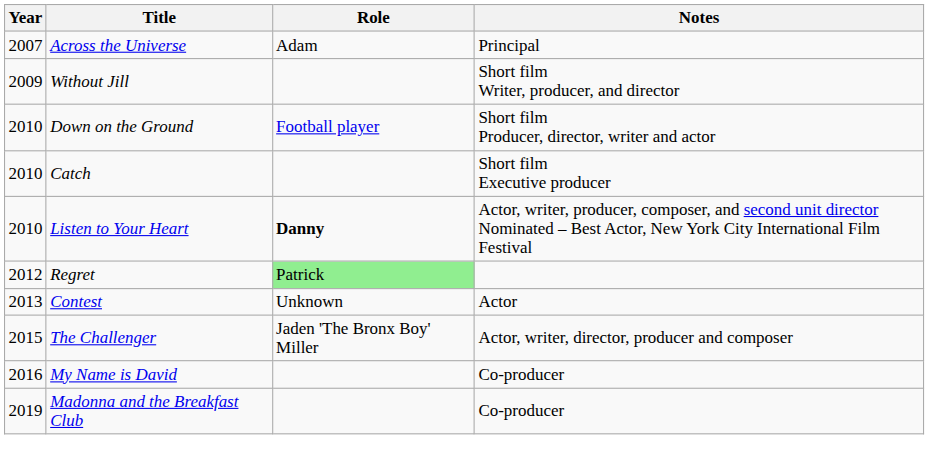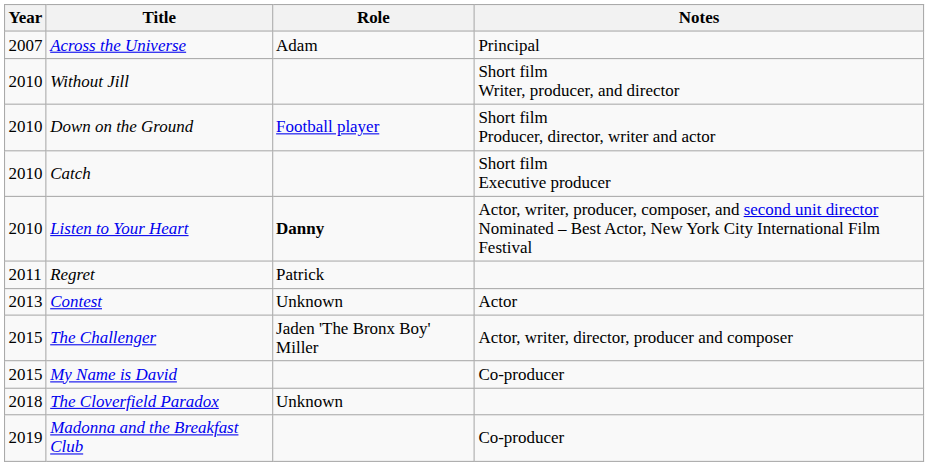Without Jill | Year: 2009 -> 2010
Regret | Year: 2012 -> 2011
Regret | Role: lightgreen background -> no background
My Name is David | Year: 2016 -> 2015
+ row: 2018 | The Cloverfield Paradox | Unknown
